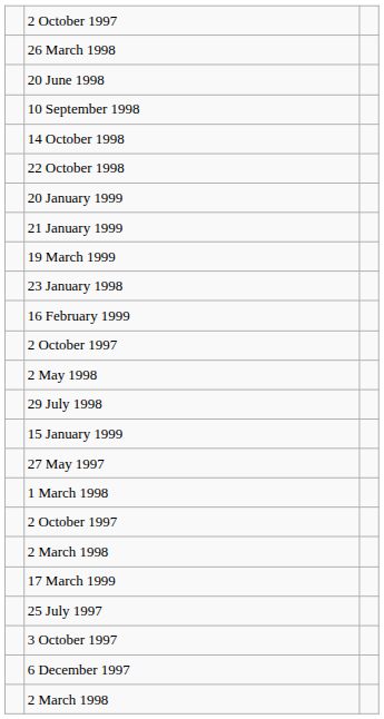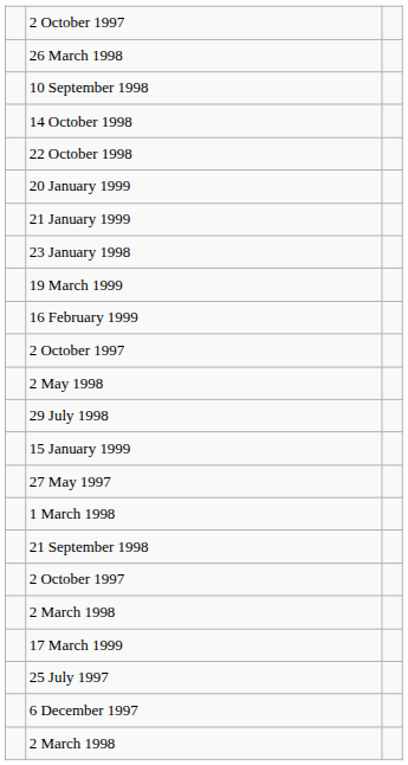- row: 20 June 1998
rows swapped: 19 March 1999 <-> 23 January 1998
+ row: 21 September 1998
- row: 3 October 1997
